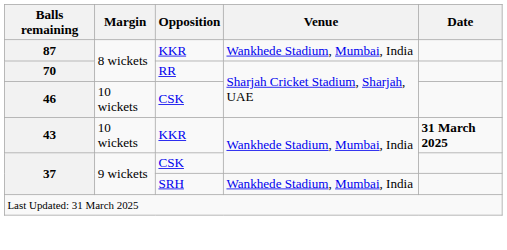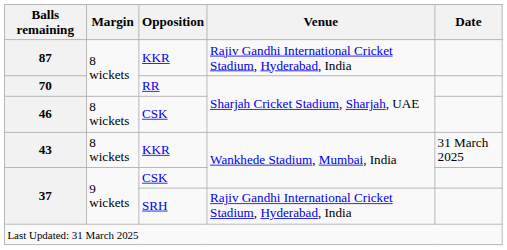87 | Venue: Wankhede Stadium, Mumbai, India -> Rajiv Gandhi International Cricket Stadium, Hyderabad, India
46 | Margin: 10 wickets -> 8 wickets
43 | Margin: 10 wickets -> 8 wickets
43 | Date: bold -> normal
37 / SRH | Venue: Wankhede Stadium, Mumbai, India -> Rajiv Gandhi International Cricket Stadium, Hyderabad, India
